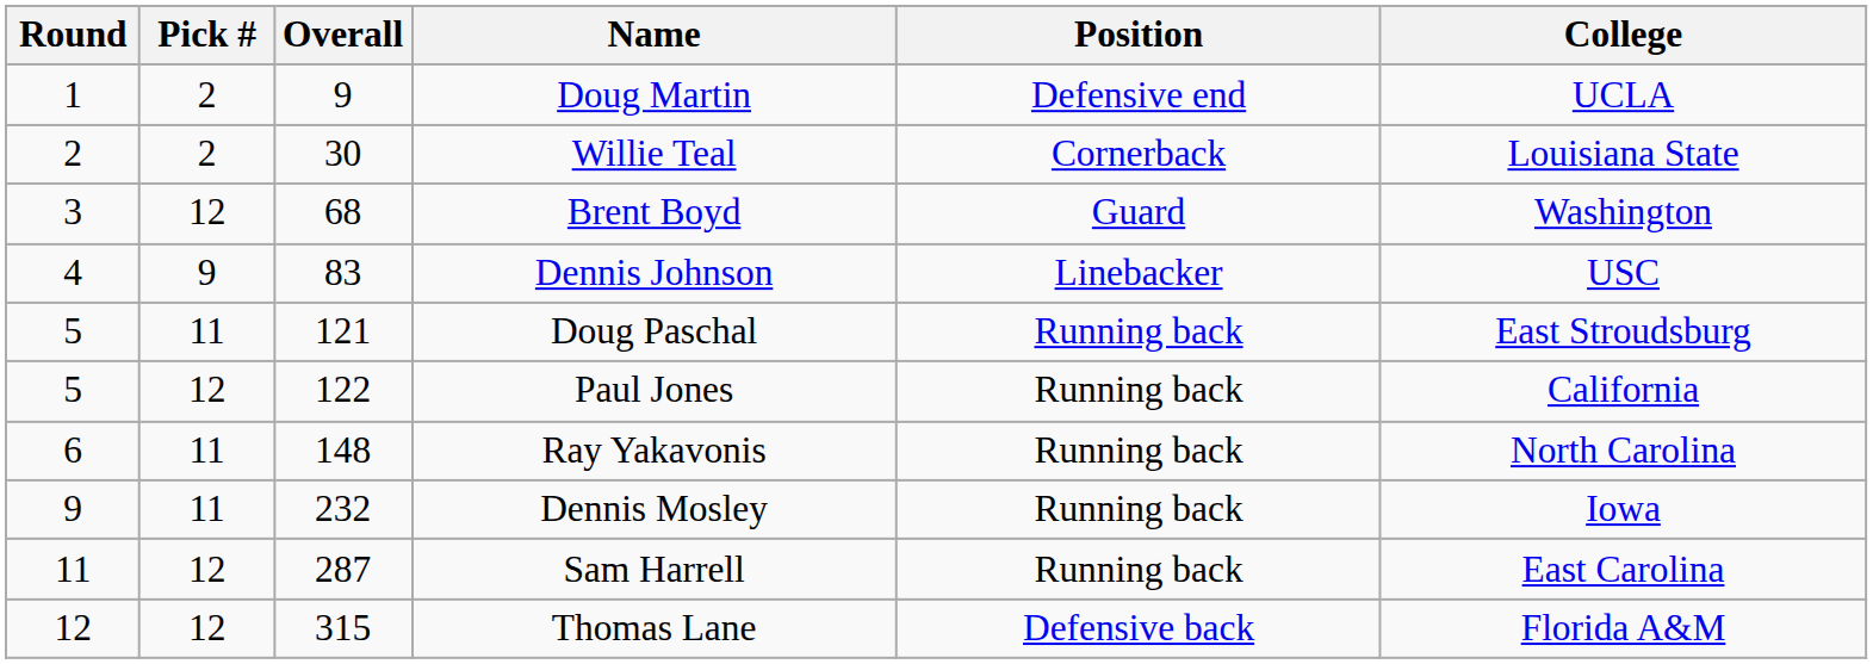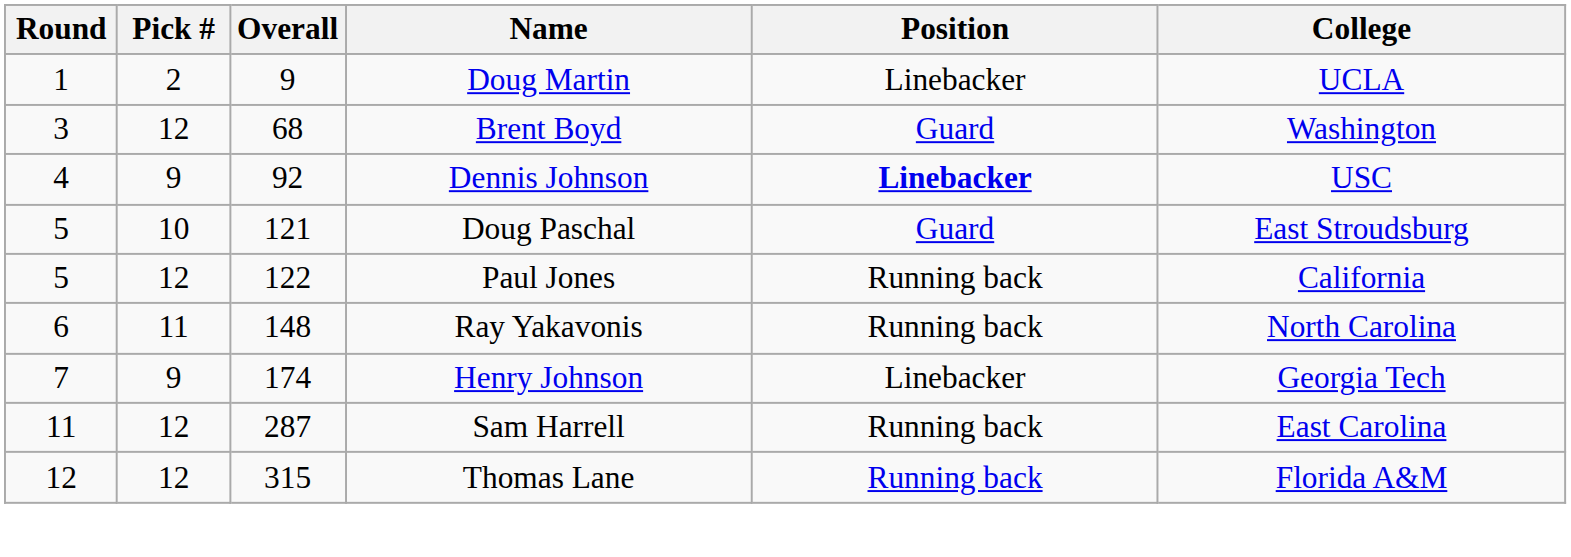Doug Martin | Position: Defensive end -> Linebacker
- row: 2 | 2 | 30 | Willie Teal | Cornerback | Louisiana State
Dennis Johnson | Overall: 83 -> 92
Dennis Johnson | Position: normal -> bold
Doug Paschal | Pick #: 11 -> 10
Doug Paschal | Position: Running back -> Guard
+ row: 7 | 9 | 174 | Henry Johnson | Linebacker | Georgia Tech
- row: 9 | 11 | 232 | Dennis Mosley | Running back | Iowa
Thomas Lane | Position: Defensive back -> Running back
